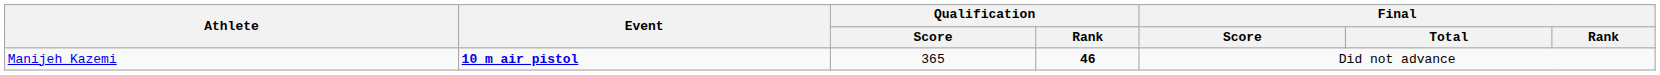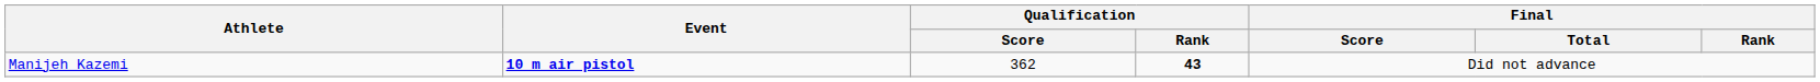Manijeh Kazemi | Qualification / Score: 365 -> 362
Manijeh Kazemi | Qualification / Rank: 46 -> 43
